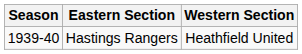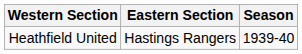columns swapped: Season <-> Western Section
